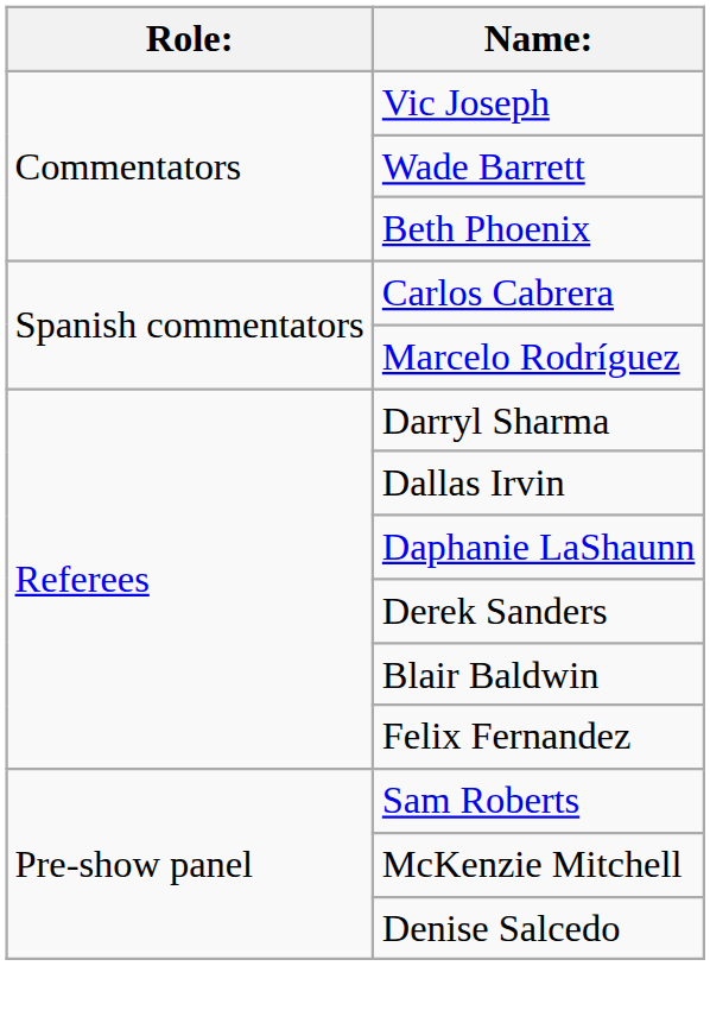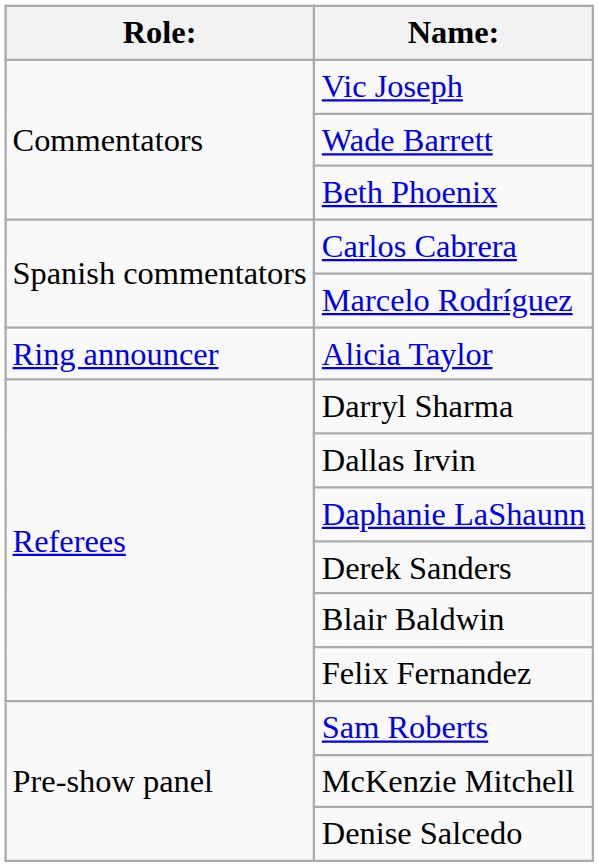+ row: Ring announcer | Alicia Taylor
